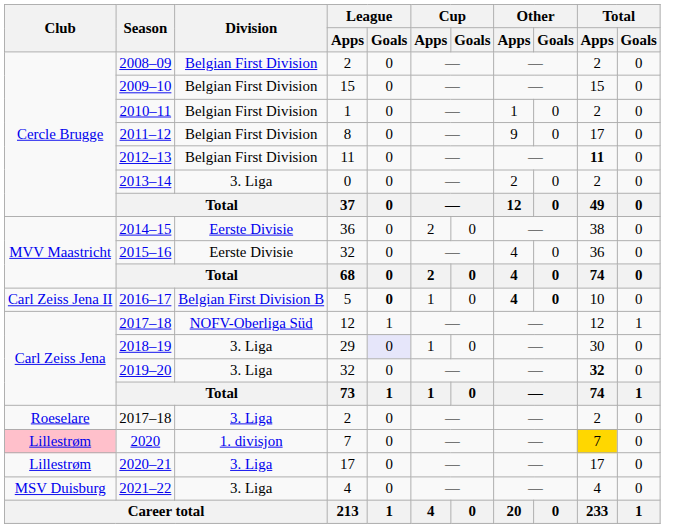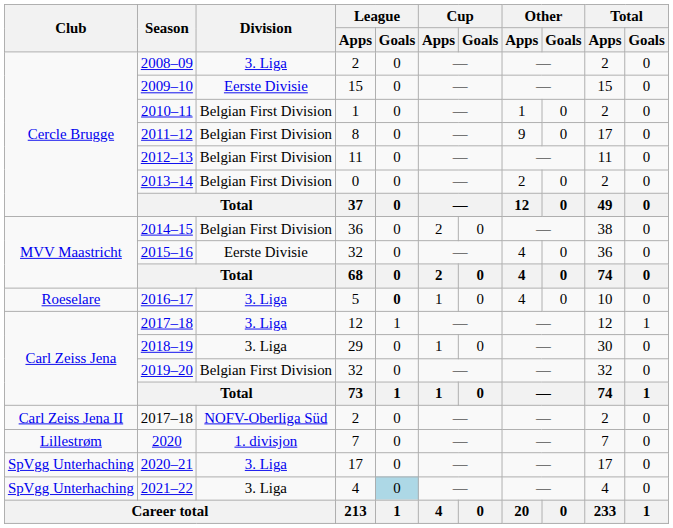2008–09 | Division: Belgian First Division -> 3. Liga
2009–10 | Division: Belgian First Division -> Eerste Divisie
2012–13 | Total / Apps: bold -> normal
2013–14 | Division: 3. Liga -> Belgian First Division
2014–15 | Division: Eerste Divisie -> Belgian First Division
2016–17 | Club: Carl Zeiss Jena II -> Roeselare
2016–17 | Division: Belgian First Division B -> 3. Liga
2016–17 | Other / Apps: bold -> normal
2016–17 | Other / Goals: bold -> normal
2017–18 / 12 | Division: NOFV-Oberliga Süd -> 3. Liga
2018–19 | League / Goals: lavender background -> no background
2019–20 | Division: 3. Liga -> Belgian First Division
2019–20 | Total / Apps: bold -> normal
2017–18 / 2 | Club: Roeselare -> Carl Zeiss Jena II
2017–18 / 2 | Division: 3. Liga -> NOFV-Oberliga Süd
2020 | Club: pink background -> no background
2020 | Total / Apps: gold background -> no background
2020–21 | Club: Lillestrøm -> SpVgg Unterhaching
2021–22 | Club: MSV Duisburg -> SpVgg Unterhaching
2021–22 | League / Goals: no background -> lightblue background
